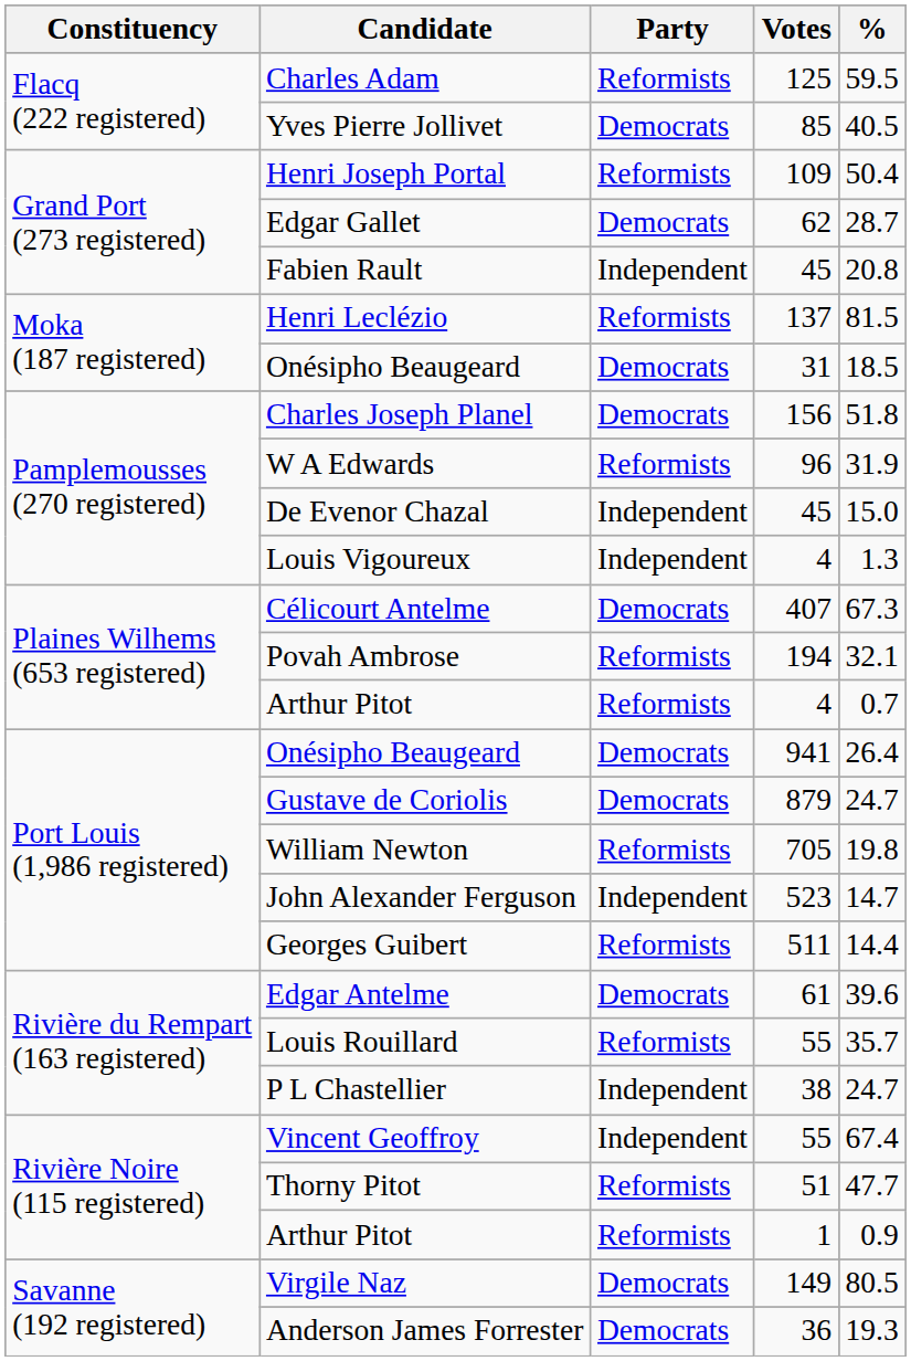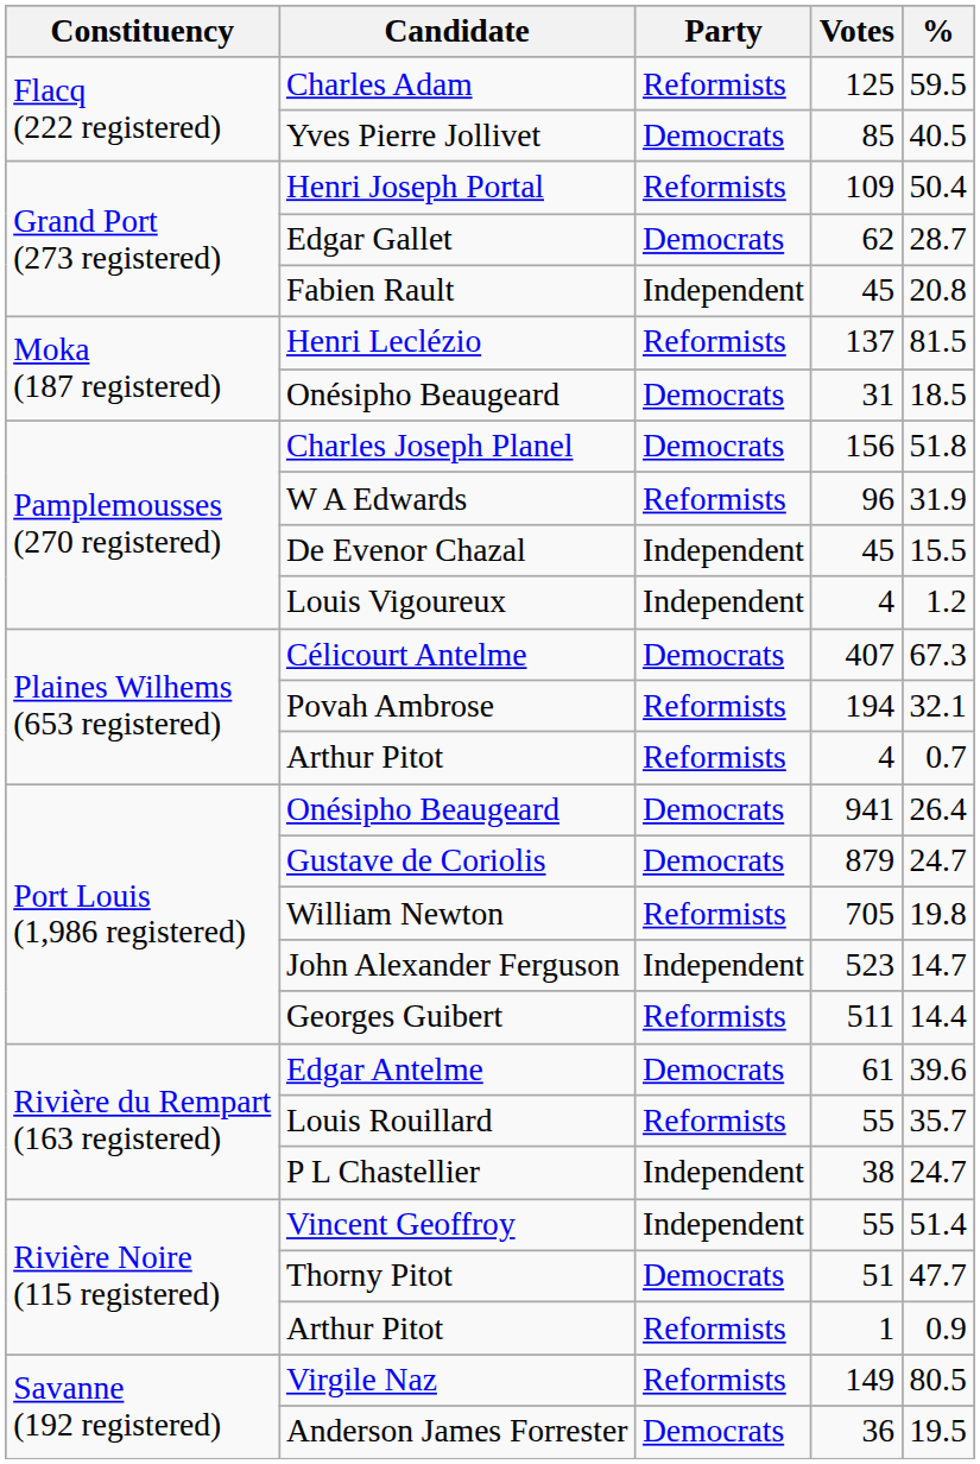De Evenor Chazal | %: 15.0 -> 15.5
Louis Vigoureux | %: 1.3 -> 1.2
Vincent Geoffroy | %: 67.4 -> 51.4
Thorny Pitot | Party: Reformists -> Democrats
Virgile Naz | Party: Democrats -> Reformists
Anderson James Forrester | %: 19.3 -> 19.5
